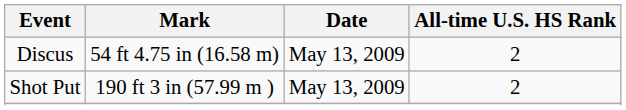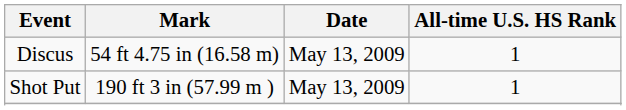Discus | All-time U.S. HS Rank: 2 -> 1
Shot Put | All-time U.S. HS Rank: 2 -> 1
